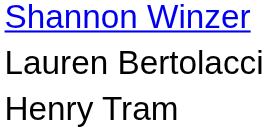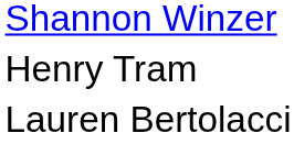rows swapped: Lauren Bertolacci <-> Henry Tram
